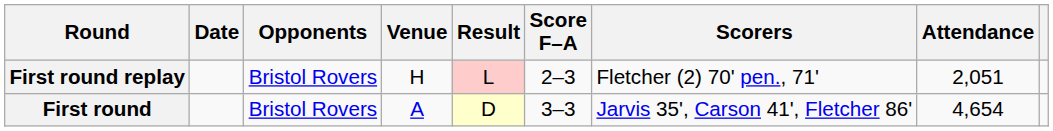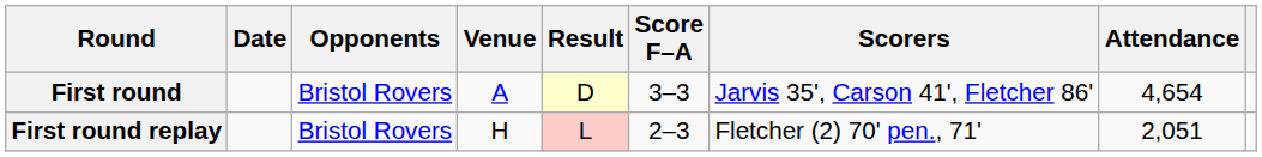rows swapped: First round <-> First round replay
